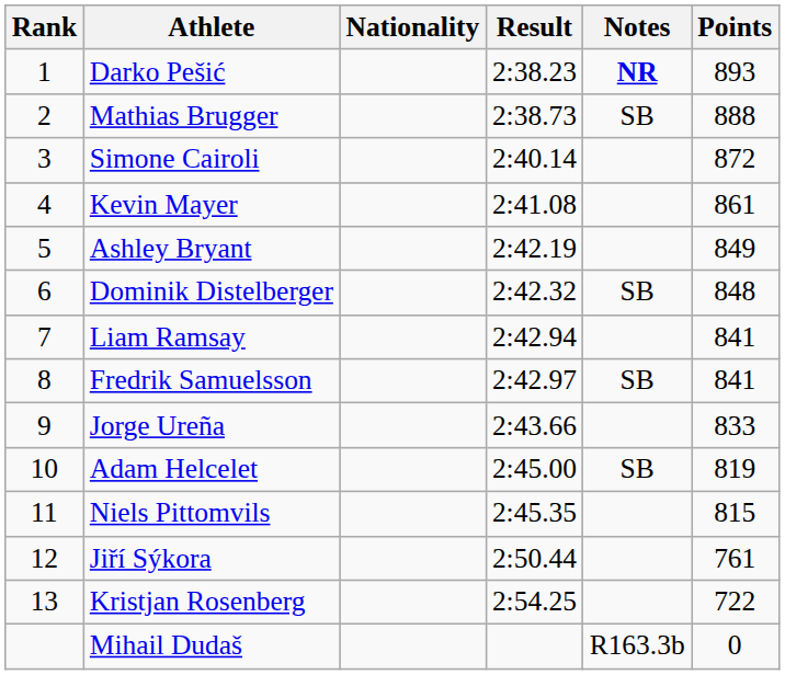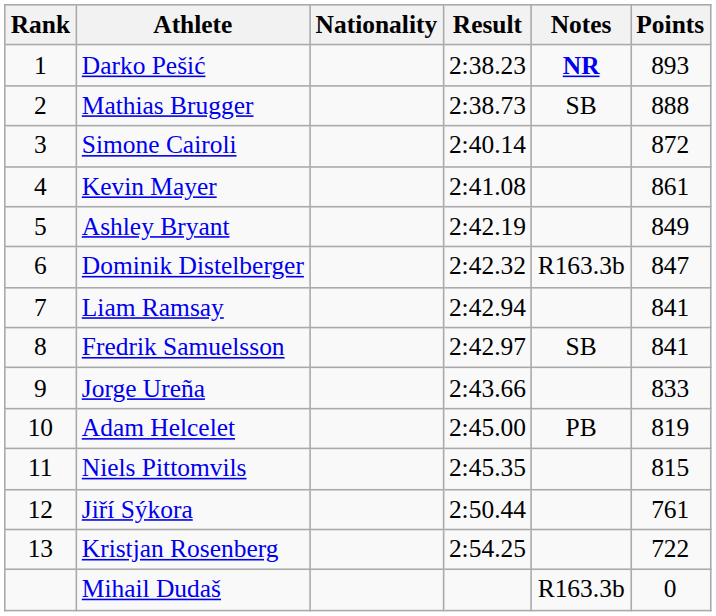Dominik Distelberger | Notes: SB -> R163.3b
Dominik Distelberger | Points: 848 -> 847
Adam Helcelet | Notes: SB -> PB
